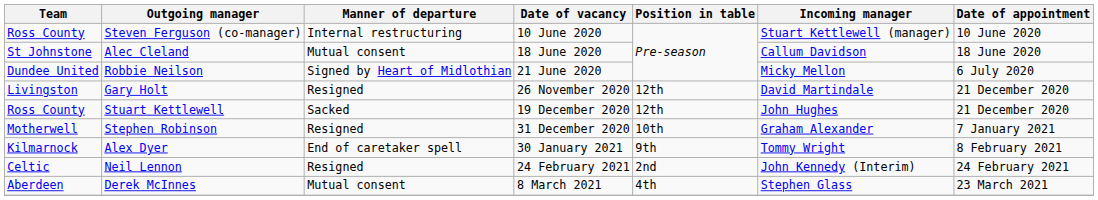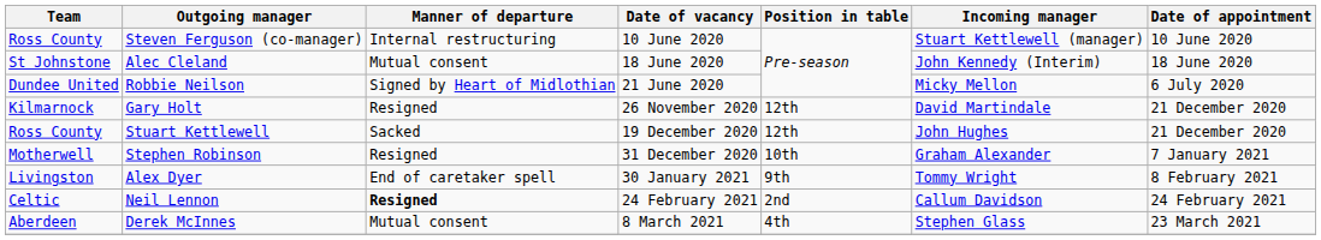Alec Cleland | Incoming manager: Callum Davidson -> John Kennedy (Interim)
Gary Holt | Team: Livingston -> Kilmarnock
Alex Dyer | Team: Kilmarnock -> Livingston
Neil Lennon | Manner of departure: normal -> bold
Neil Lennon | Incoming manager: John Kennedy (Interim) -> Callum Davidson
